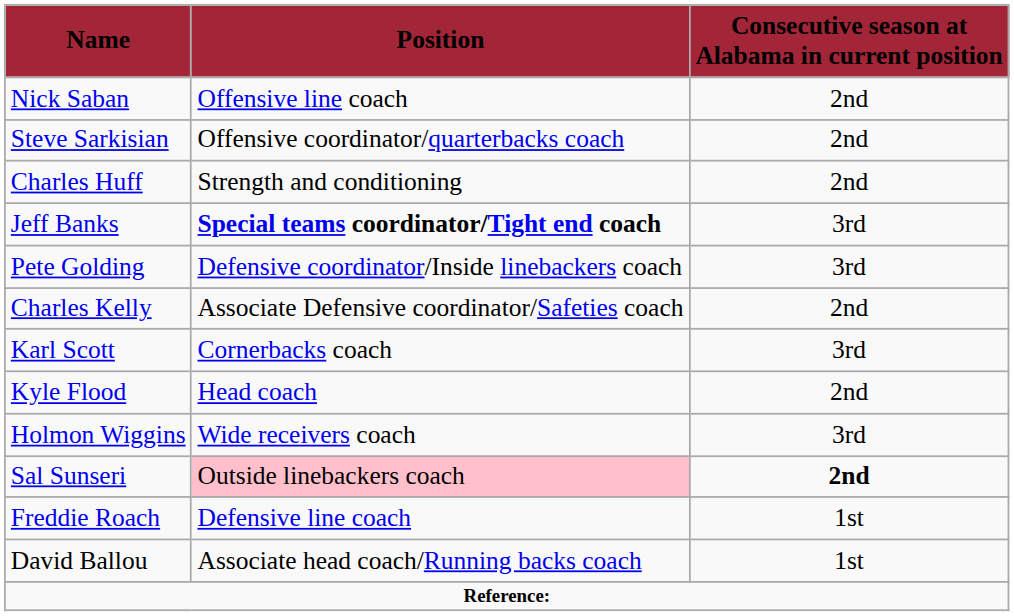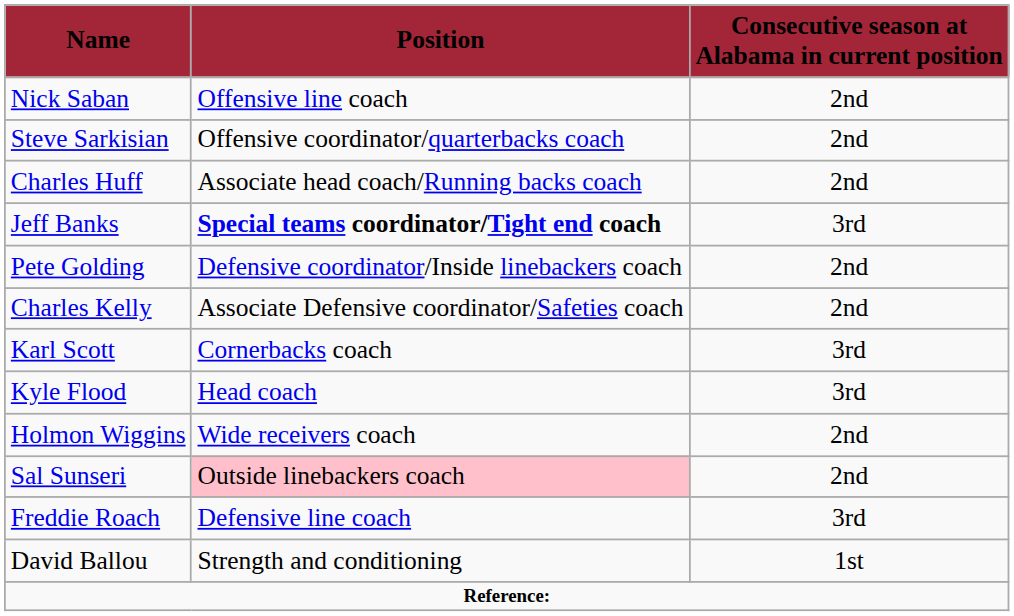Charles Huff | Position: Strength and conditioning -> Associate head coach/Running backs coach
Pete Golding | Consecutive season at Alabama in current position: 3rd -> 2nd
Kyle Flood | Consecutive season at Alabama in current position: 2nd -> 3rd
Holmon Wiggins | Consecutive season at Alabama in current position: 3rd -> 2nd
Sal Sunseri | Consecutive season at Alabama in current position: bold -> normal
Freddie Roach | Consecutive season at Alabama in current position: 1st -> 3rd
David Ballou | Position: Associate head coach/Running backs coach -> Strength and conditioning
